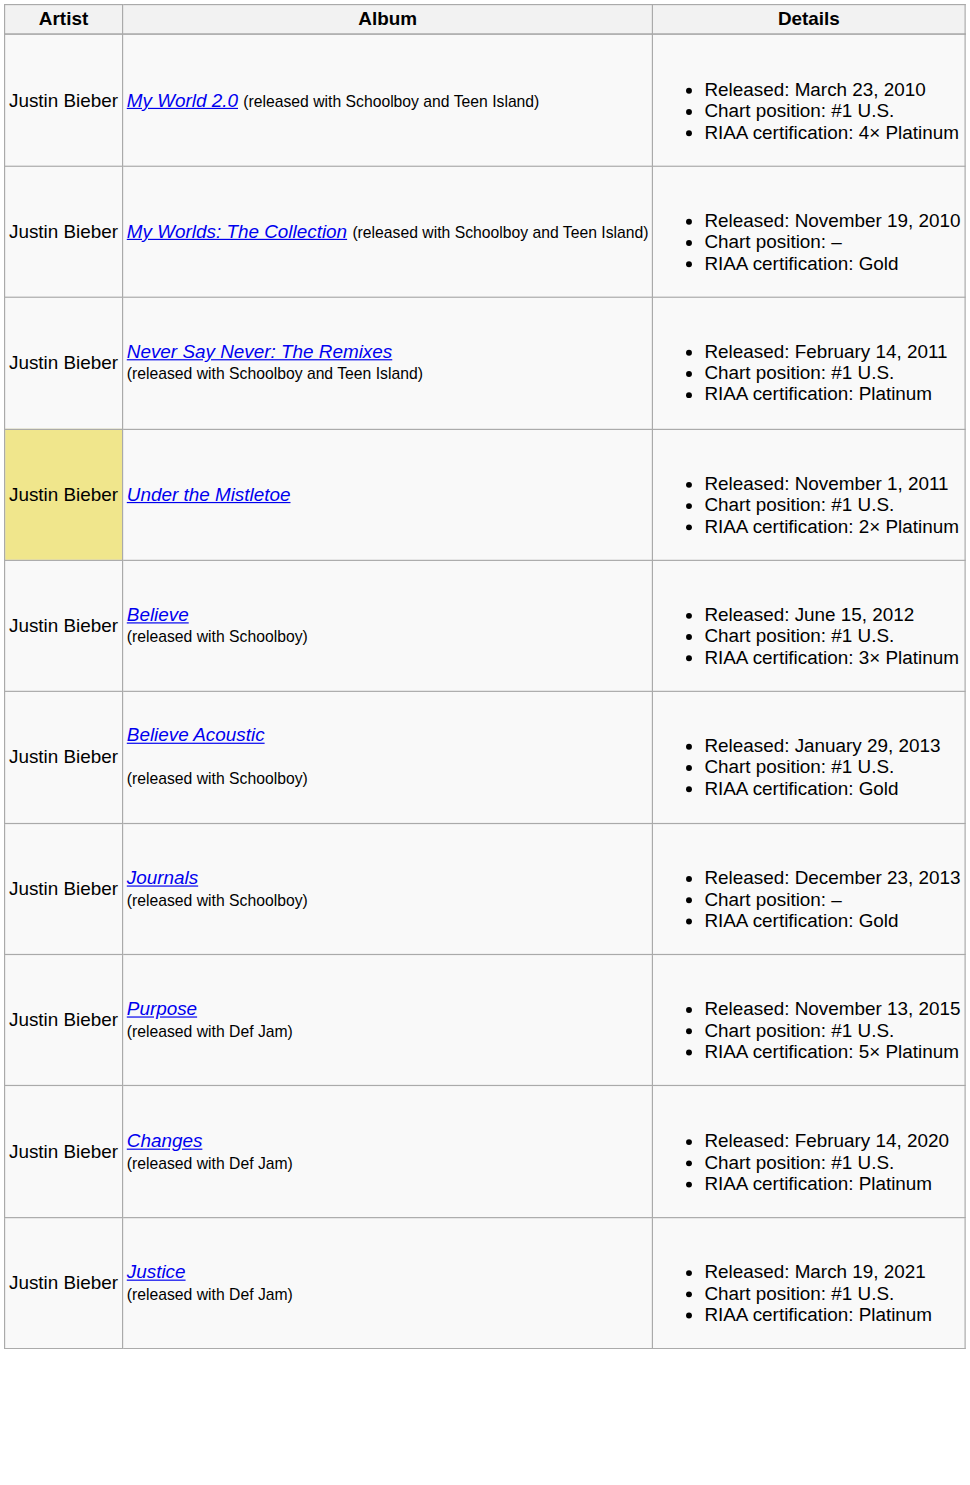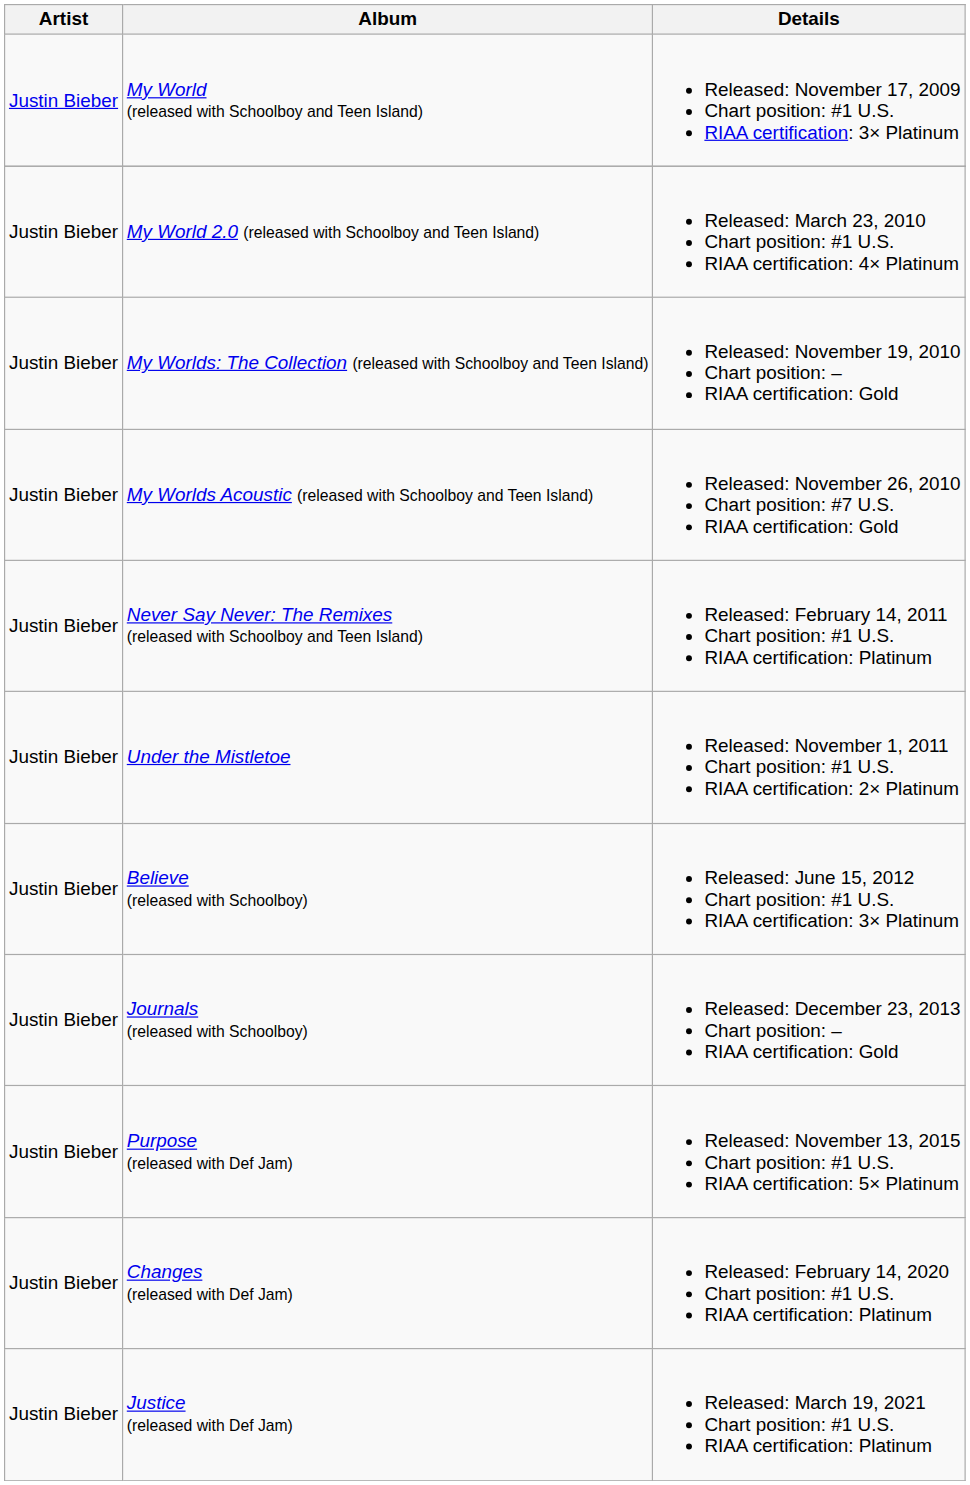+ row: Justin Bieber | My World (released with Schoolboy and Teen Island) | Released: November 17, 2009 Chart position: #1 U.S. RIAA certification: 3× Platinum
+ row: Justin Bieber | My Worlds Acoustic (released with Schoolboy and Teen Island) | Released: November 26, 2010 Chart position: #7 U.S. RIAA certification: Gold
Under the Mistletoe | Artist: khaki background -> no background
- row: Justin Bieber | Believe Acoustic (released with Schoolboy) | Released: January 29, 2013 Chart position: #1 U.S. RIAA certification: Gold
